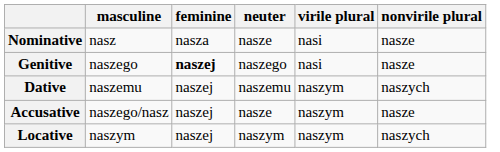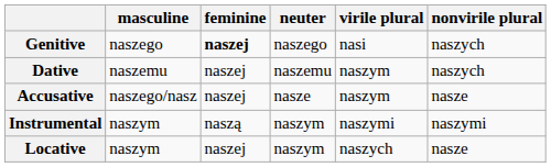- row: Nominative | nasz | nasza | nasze | nasi | nasze
Genitive | nonvirile plural: nasze -> naszych
+ row: Instrumental | naszym | naszą | naszym | naszymi | naszymi
Locative | virile plural: naszym -> naszych
Locative | nonvirile plural: naszych -> nasze
